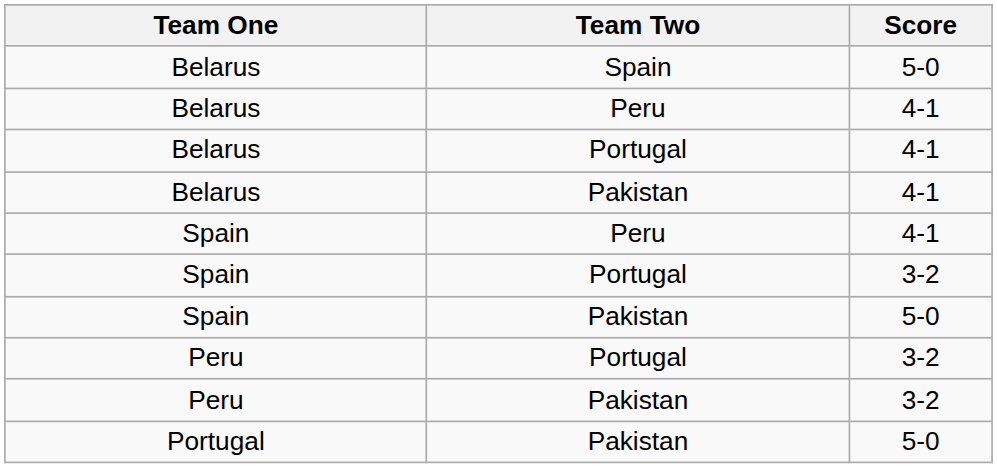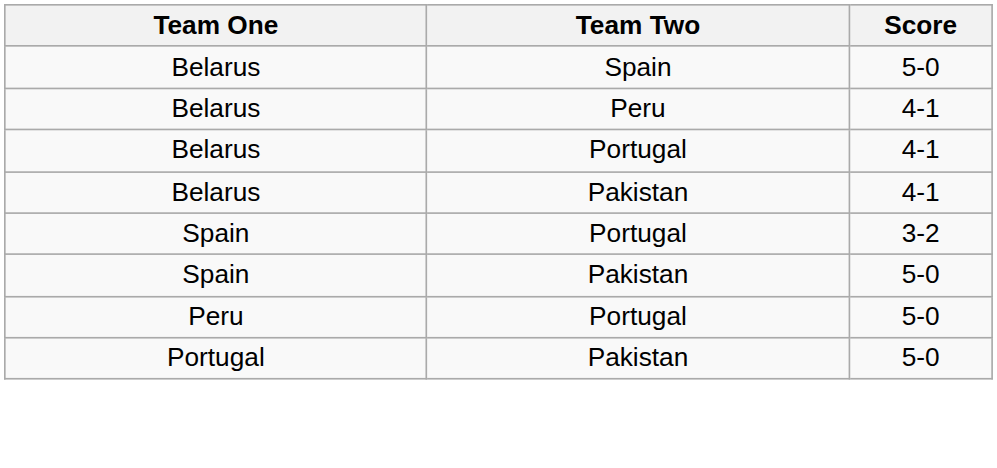- row: Spain | Peru | 4-1
Peru / Portugal | Score: 3-2 -> 5-0
- row: Peru | Pakistan | 3-2
